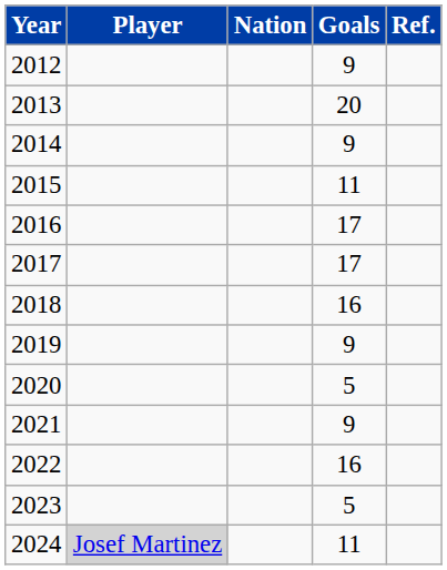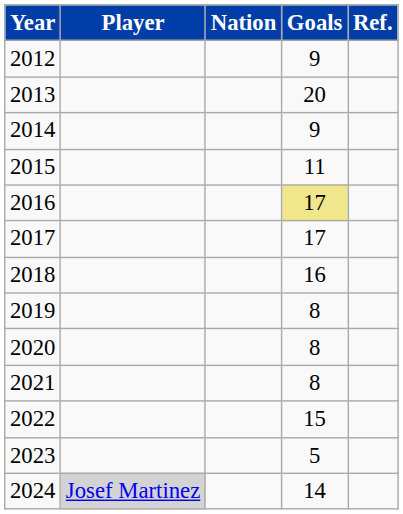2016 | Goals: no background -> khaki background
2019 | Goals: 9 -> 8
2020 | Goals: 5 -> 8
2021 | Goals: 9 -> 8
2022 | Goals: 16 -> 15
2024 | Goals: 11 -> 14
